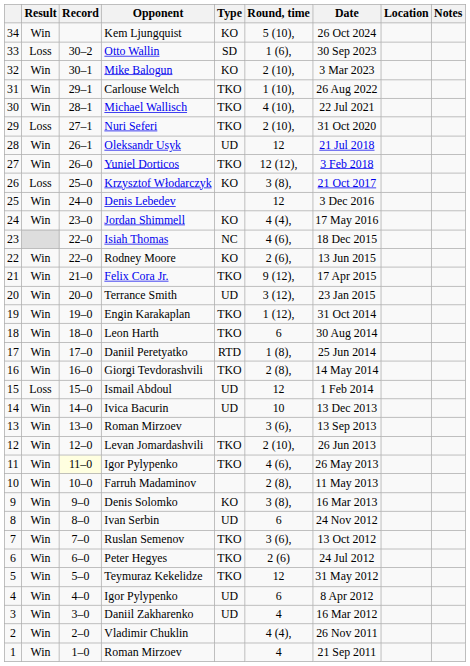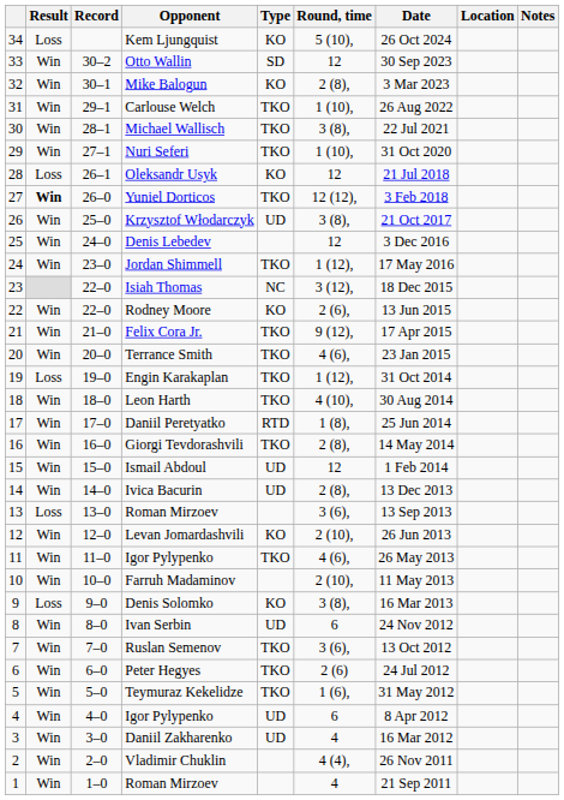Kem Ljungquist | Result: Win -> Loss
Otto Wallin | Result: Loss -> Win
Otto Wallin | Round, time: 1 (6), -> 12
Mike Balogun | Round, time: 2 (10), -> 2 (8),
Michael Wallisch | Round, time: 4 (10), -> 3 (8),
Nuri Seferi | Result: Loss -> Win
Nuri Seferi | Round, time: 2 (10), -> 1 (10),
Oleksandr Usyk | Result: Win -> Loss
Oleksandr Usyk | Type: UD -> KO
Yuniel Dorticos | Result: normal -> bold
Krzysztof Włodarczyk | Result: Loss -> Win
Krzysztof Włodarczyk | Type: KO -> UD
Jordan Shimmell | Type: KO -> TKO
Jordan Shimmell | Round, time: 4 (4), -> 1 (12),
Isiah Thomas | Round, time: 4 (6), -> 3 (12),
Terrance Smith | Type: UD -> TKO
Terrance Smith | Round, time: 3 (12), -> 4 (6),
Engin Karakaplan | Result: Win -> Loss
Leon Harth | Round, time: 6 -> 4 (10),
Ismail Abdoul | Result: Loss -> Win
Ivica Bacurin | Round, time: 10 -> 2 (8),
13 / Roman Mirzoev | Result: Win -> Loss
Levan Jomardashvili | Type: TKO -> KO
11 / Igor Pylypenko | Record: lightyellow background -> no background
Farruh Madaminov | Round, time: 2 (8), -> 2 (10),
Denis Solomko | Result: Win -> Loss
Teymuraz Kekelidze | Round, time: 12 -> 1 (6),
